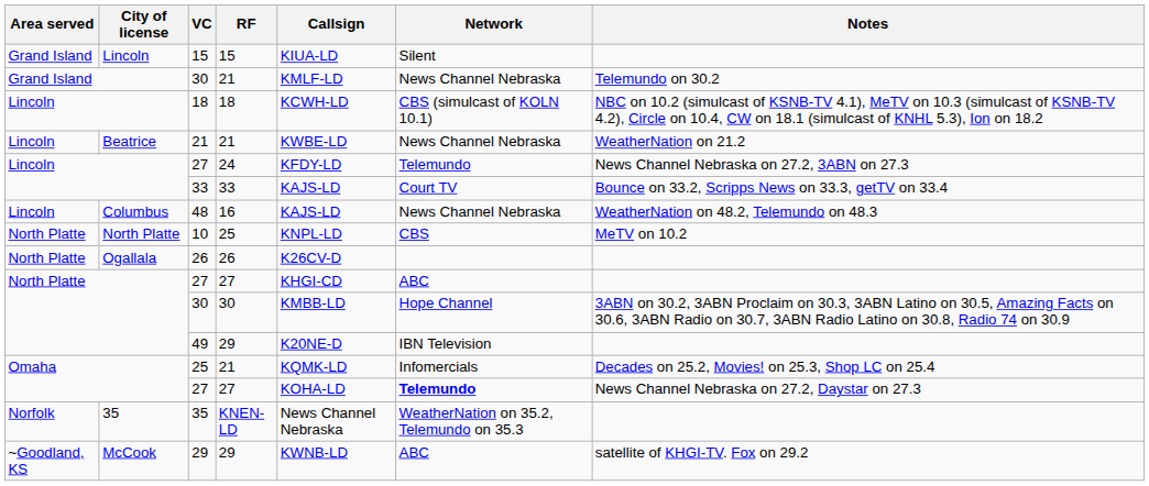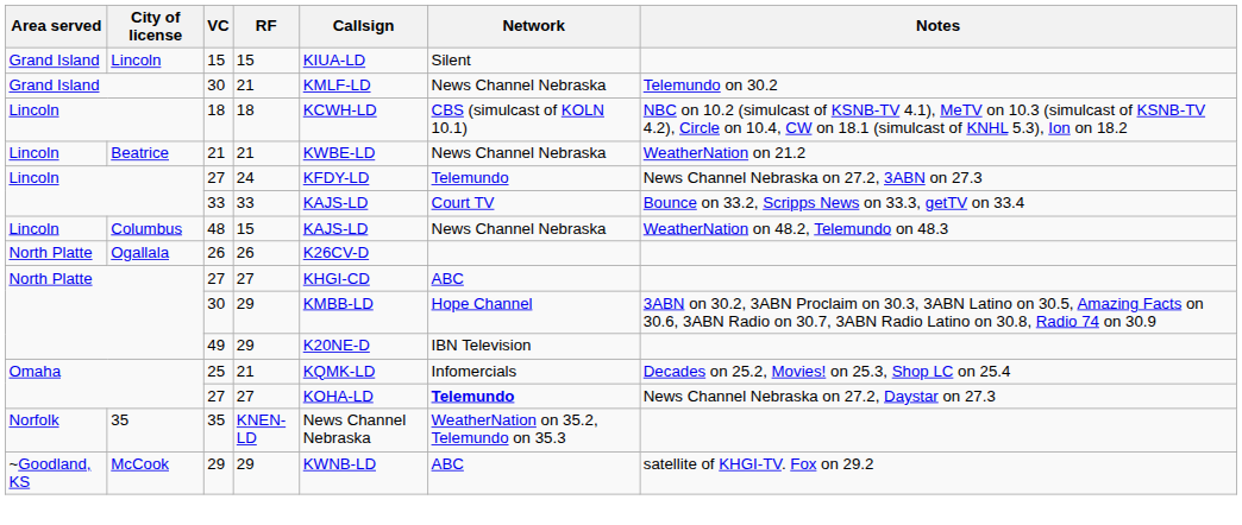48 | RF: 16 -> 15
- row: North Platte | North Platte | 10 | 25 | KNPL-LD | CBS | MeTV on 10.2
North Platte / 30 | RF: 30 -> 29
